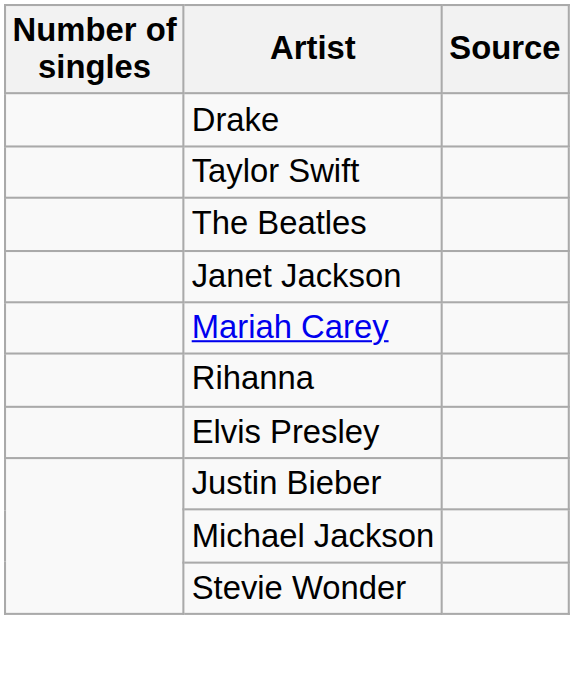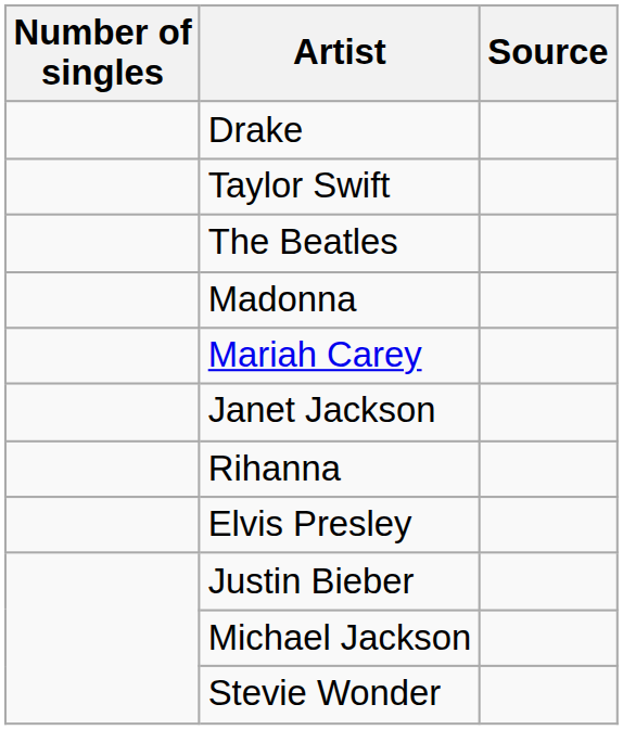+ row: Madonna
rows swapped: Mariah Carey <-> Janet Jackson
